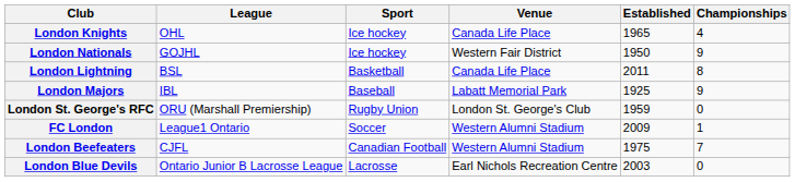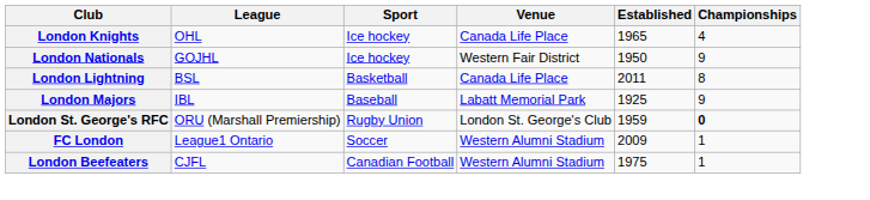London St. George's RFC | Championships: normal -> bold
London Beefeaters | Championships: 7 -> 1
- row: London Blue Devils | Ontario Junior B Lacrosse League | Lacrosse | Earl Nichols Recreation Centre | 2003 | 0
